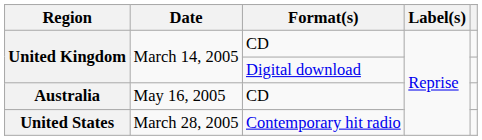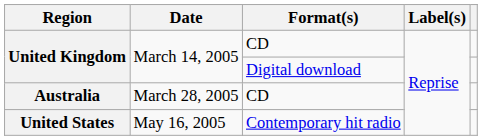Australia | Date: May 16, 2005 -> March 28, 2005
United States | Date: March 28, 2005 -> May 16, 2005
